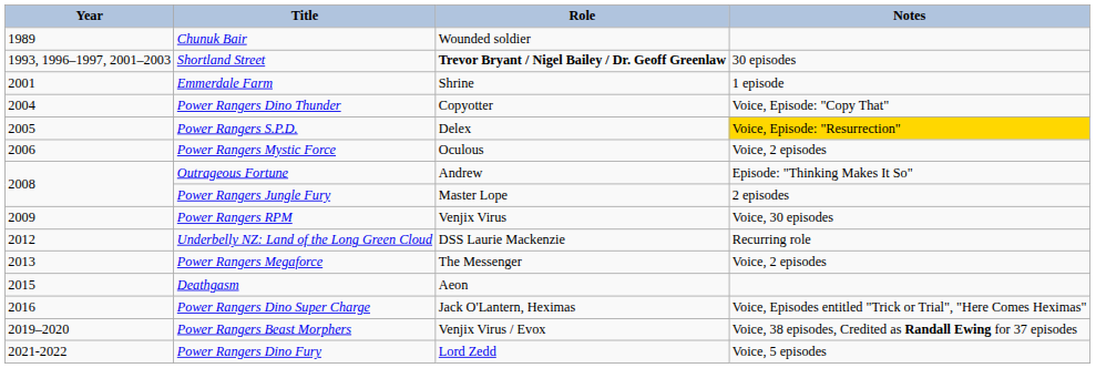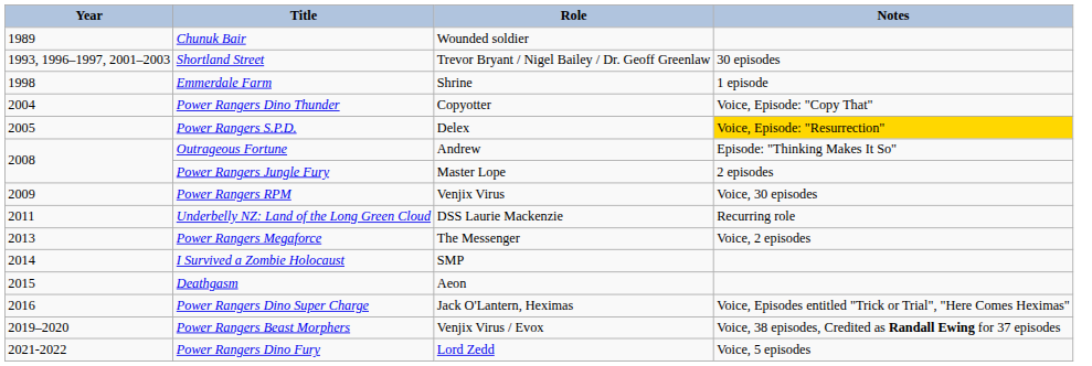Shortland Street | Role: bold -> normal
Emmerdale Farm | Year: 2001 -> 1998
- row: 2006 | Power Rangers Mystic Force | Oculous | Voice, 2 episodes
Underbelly NZ: Land of the Long Green Cloud | Year: 2012 -> 2011
+ row: 2014 | I Survived a Zombie Holocaust | SMP
